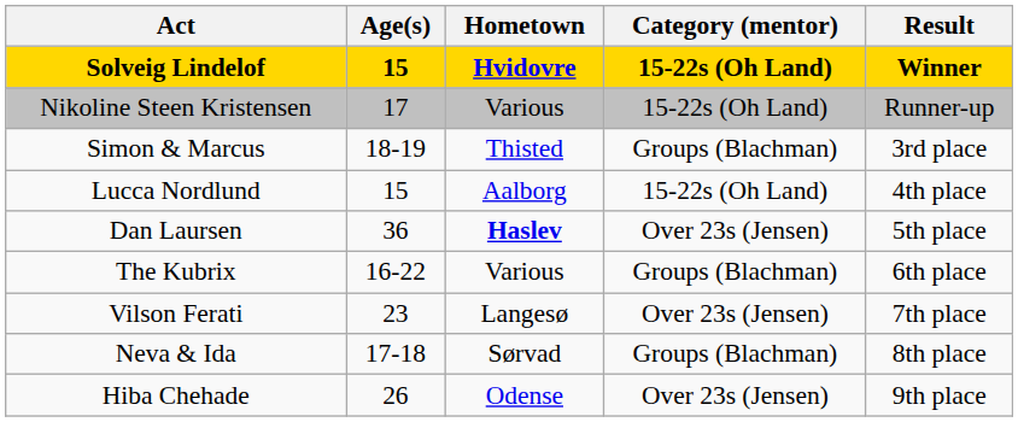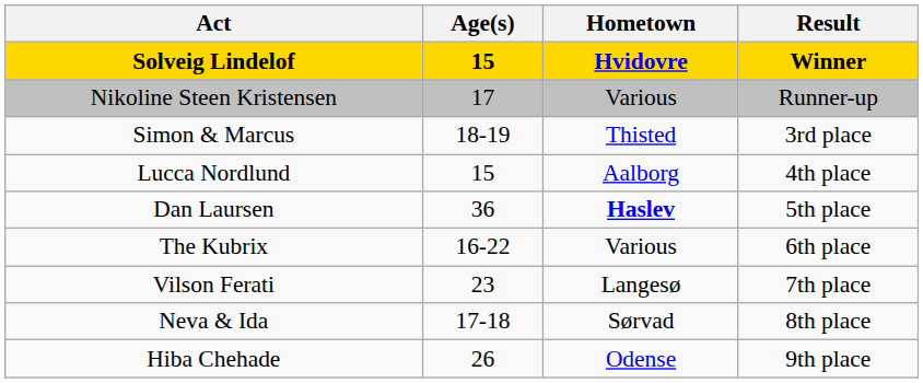- column: Category (mentor) | 15-22s (Oh Land) | 15-22s (Oh Land) | Groups (Blachman) | 15-22s (Oh Land) | Over 23s (Jensen) | Groups (Blachman) | Over 23s (Jensen) | Groups (Blachman) | Over 23s (Jensen)
